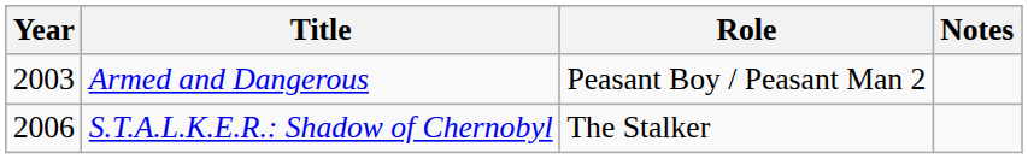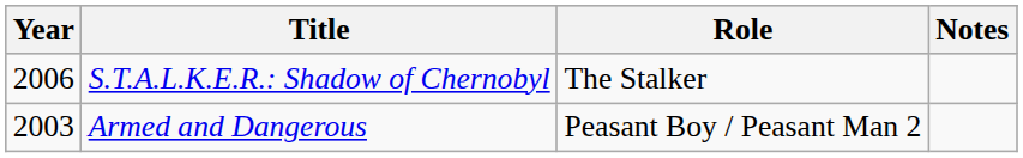rows swapped: Armed and Dangerous <-> S.T.A.L.K.E.R.: Shadow of Chernobyl
